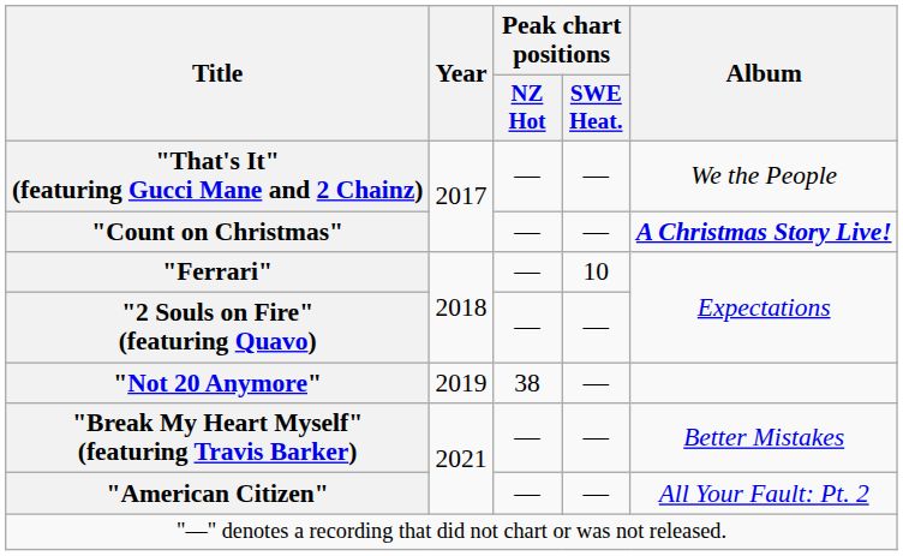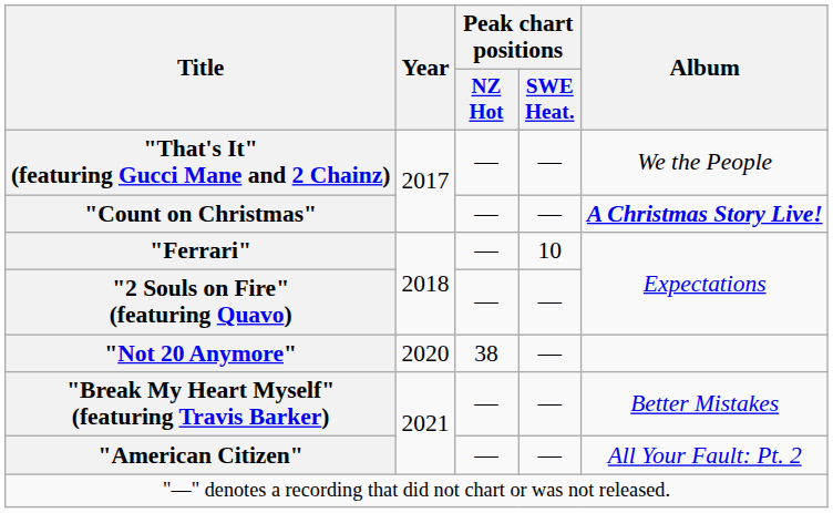"Not 20 Anymore" | Year: 2019 -> 2020
